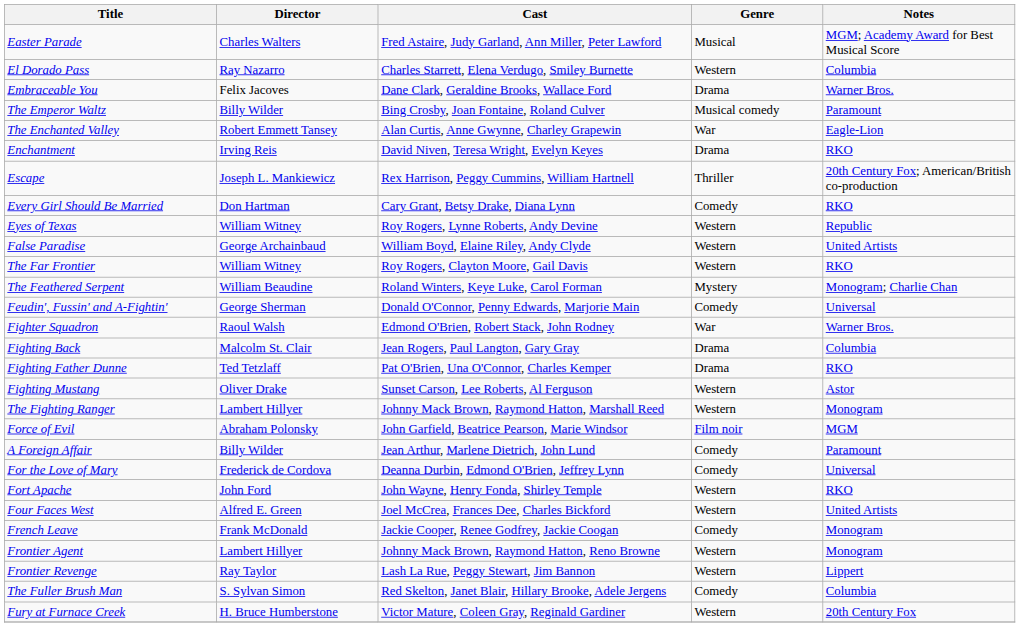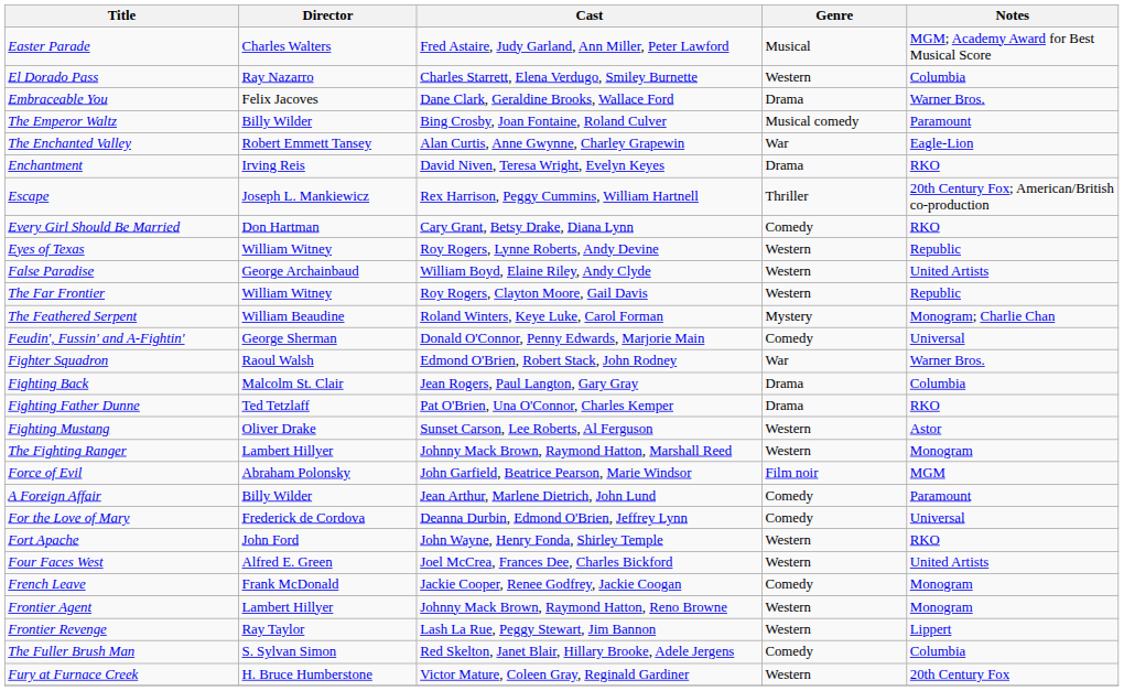The Far Frontier | Notes: RKO -> Republic
